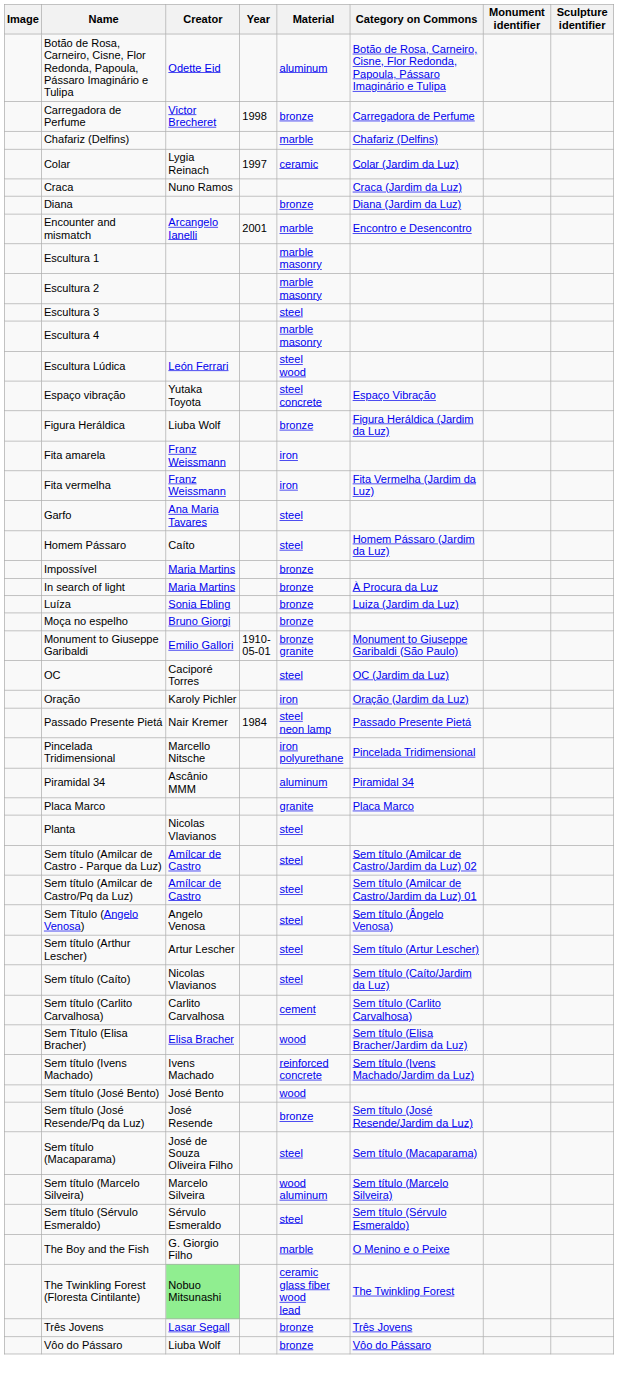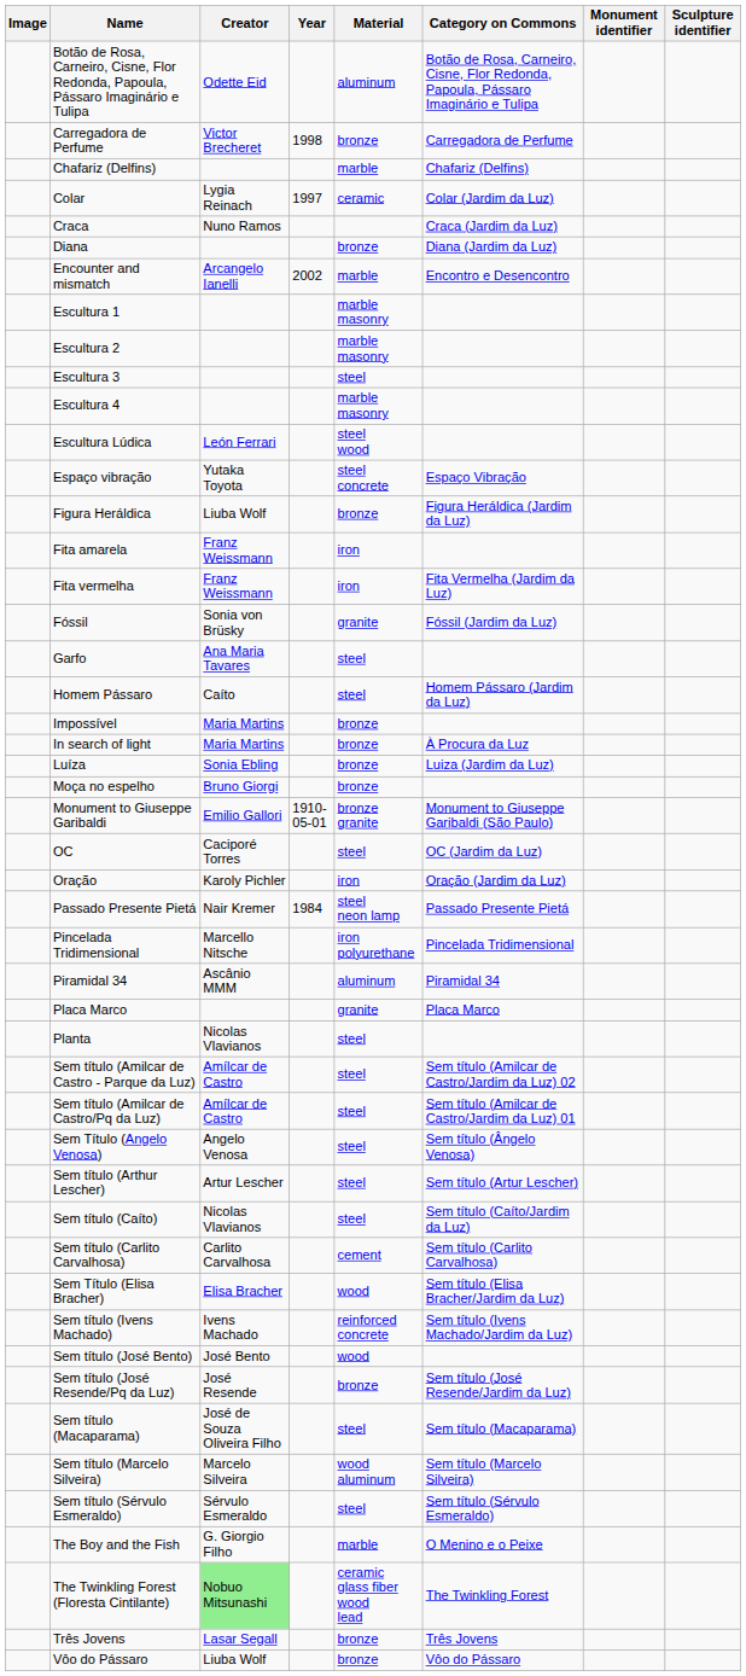Encounter and mismatch | Year: 2001 -> 2002
+ row: Fóssil | Sonia von Brüsky | granite | Fóssil (Jardim da Luz)
